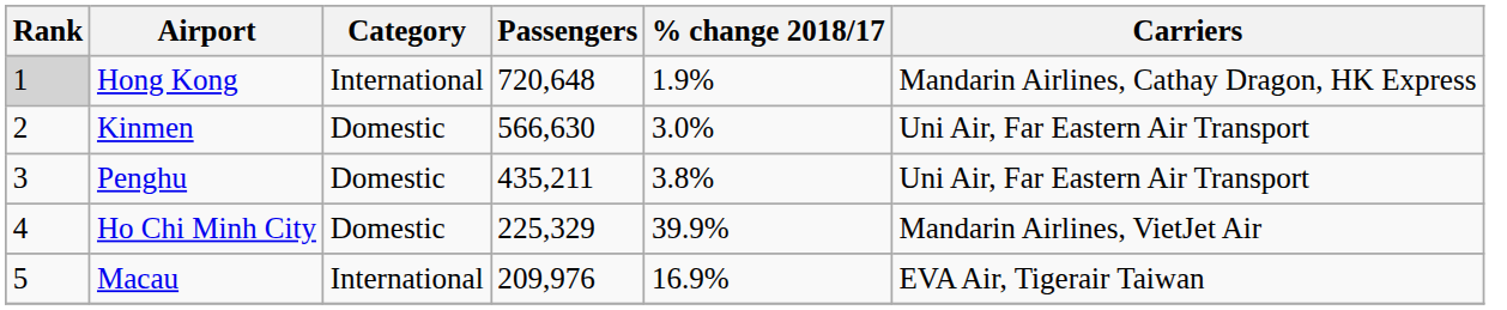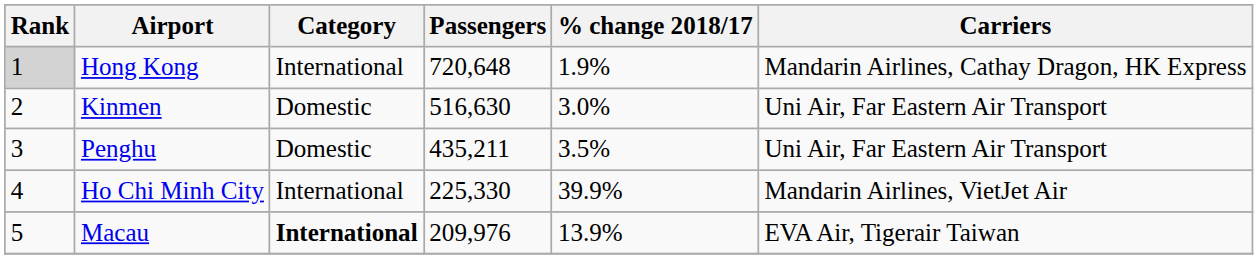Kinmen | Passengers: 566,630 -> 516,630
Penghu | % change 2018/17: 3.8% -> 3.5%
Ho Chi Minh City | Category: Domestic -> International
Ho Chi Minh City | Passengers: 225,329 -> 225,330
Macau | Category: normal -> bold
Macau | % change 2018/17: 16.9% -> 13.9%
